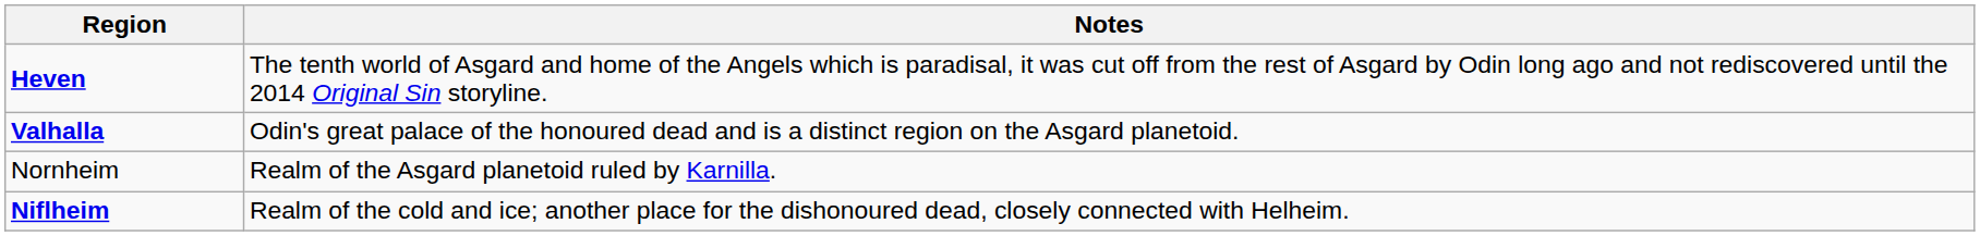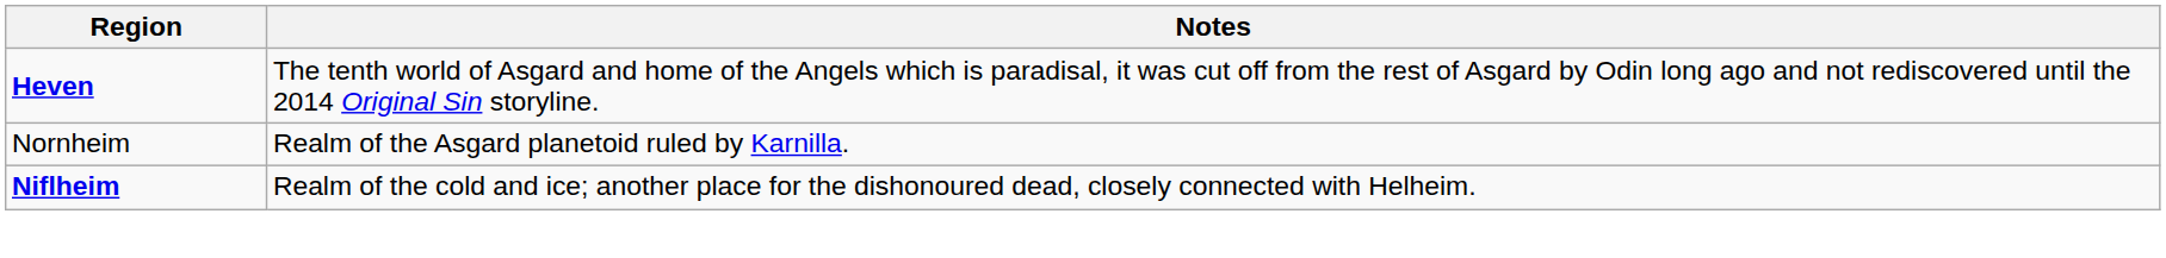- row: Valhalla | Odin's great palace of the honoured dead and is a distinct region on the Asgard planetoid.
